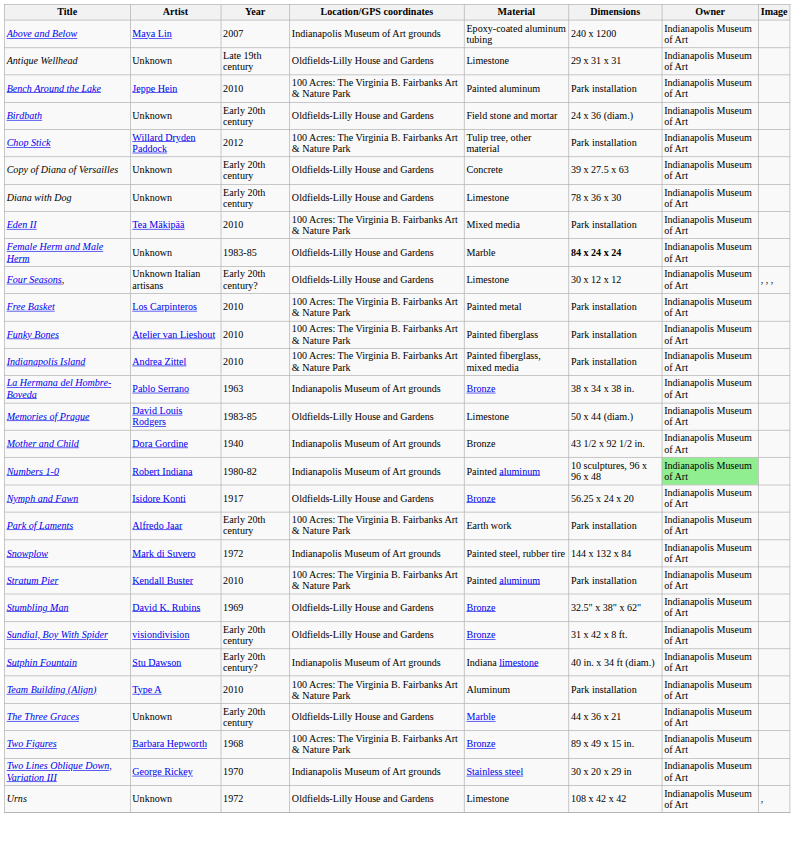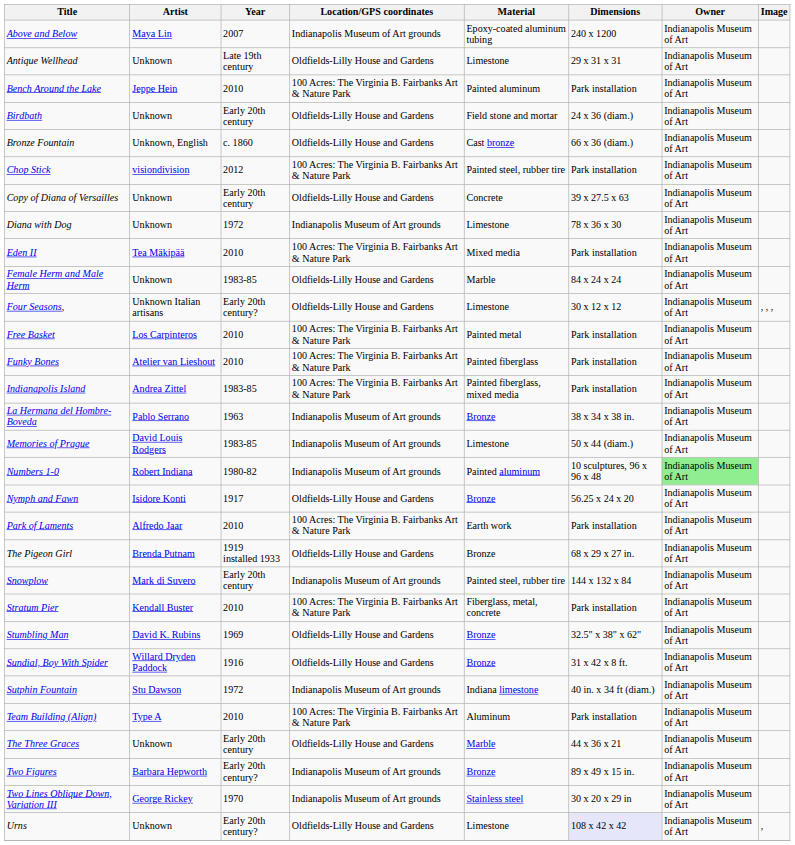+ row: Bronze Fountain | Unknown, English | c. 1860 | Oldfields-Lilly House and Gardens | Cast bronze | 66 x 36 (diam.) | Indianapolis Museum of Art
Chop Stick | Artist: Willard Dryden Paddock -> visiondivision
Chop Stick | Material: Tulip tree, other material -> Painted steel, rubber tire
Diana with Dog | Year: Early 20th century -> 1972
Diana with Dog | Location/GPS coordinates: Oldfields-Lilly House and Gardens -> Indianapolis Museum of Art grounds
Female Herm and Male Herm | Dimensions: bold -> normal
Indianapolis Island | Year: 2010 -> 1983-85
Memories of Prague | Location/GPS coordinates: Oldfields-Lilly House and Gardens -> Indianapolis Museum of Art grounds
- row: Mother and Child | Dora Gordine | 1940 | Indianapolis Museum of Art grounds | Bronze | 43 1/2 x 92 1/2 in. | Indianapolis Museum of Art
Park of Laments | Year: Early 20th century -> 2010
+ row: The Pigeon Girl | Brenda Putnam | 1919 installed 1933 | Oldfields-Lilly House and Gardens | Bronze | 68 x 29 x 27 in. | Indianapolis Museum of Art
Snowplow | Year: 1972 -> Early 20th century
Stratum Pier | Material: Painted aluminum -> Fiberglass, metal, concrete
Sundial, Boy With Spider | Artist: visiondivision -> Willard Dryden Paddock
Sundial, Boy With Spider | Year: Early 20th century -> 1916
Sutphin Fountain | Year: Early 20th century? -> 1972
Two Figures | Year: 1968 -> Early 20th century?
Two Figures | Location/GPS coordinates: 100 Acres: The Virginia B. Fairbanks Art & Nature Park -> Indianapolis Museum of Art grounds
Urns | Year: 1972 -> Early 20th century?
Urns | Dimensions: no background -> lavender background
